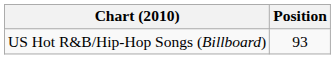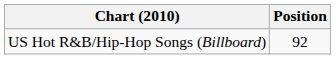US Hot R&B/Hip-Hop Songs (Billboard) | Position: 93 -> 92
